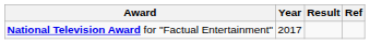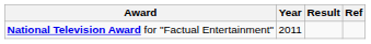National Television Award for "Factual Entertainment" | Year: 2017 -> 2011
